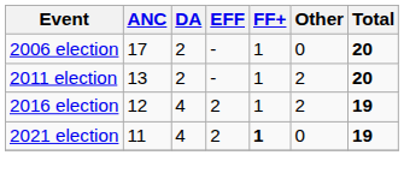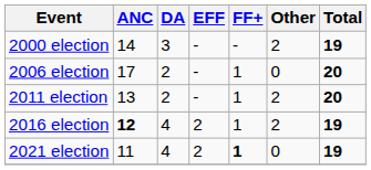+ row: 2000 election | 14 | 3 | - | - | 2 | 19
2016 election | ANC: normal -> bold
